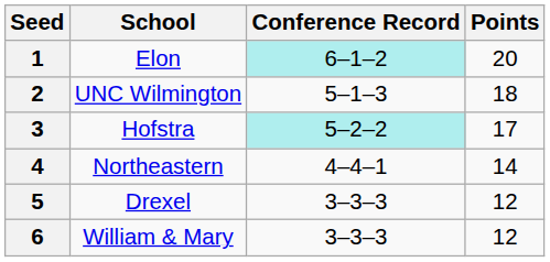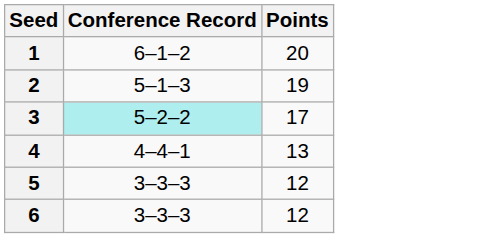- column: School | Elon | UNC Wilmington | Hofstra | Northeastern | Drexel | William & Mary
1 | Conference Record: paleturquoise background -> no background
2 | Points: 18 -> 19
4 | Points: 14 -> 13
